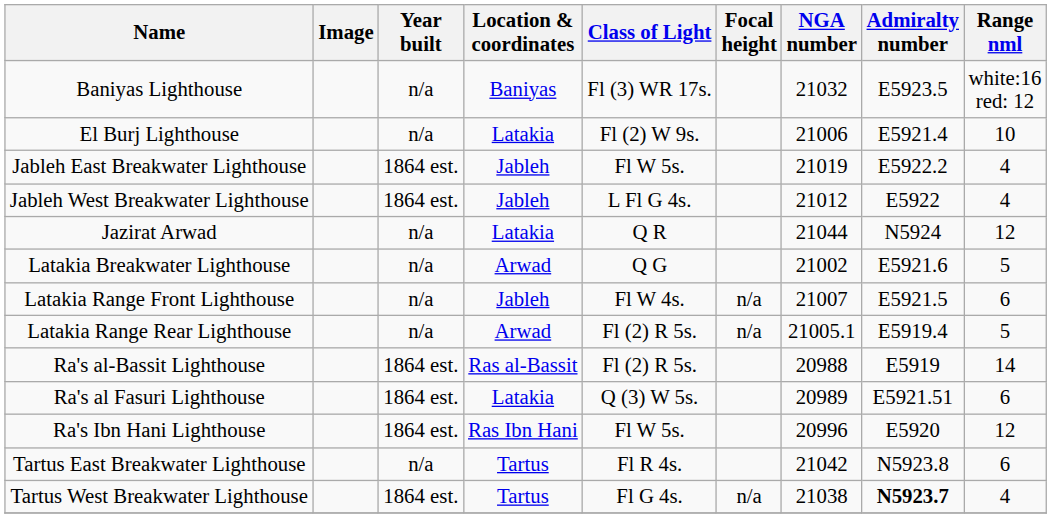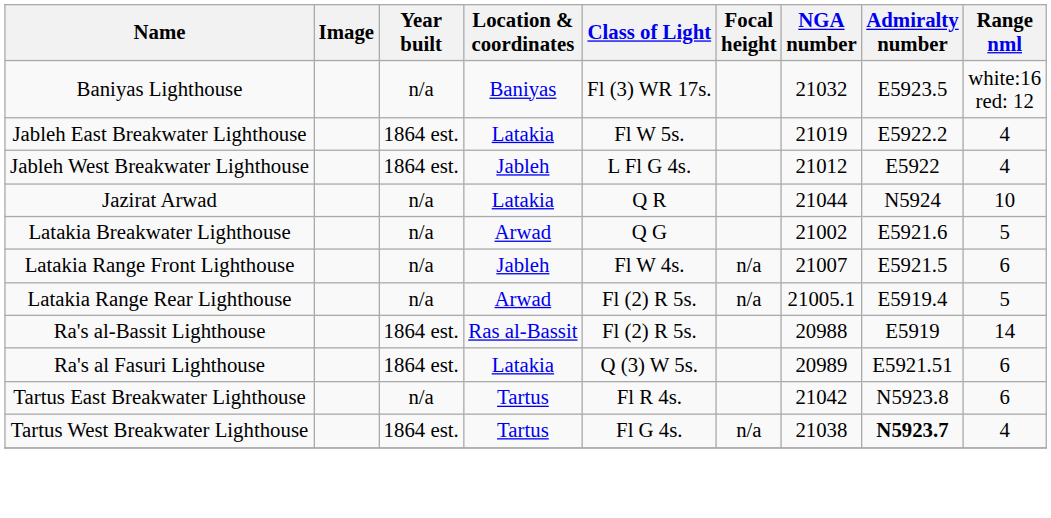- row: El Burj Lighthouse | n/a | Latakia | Fl (2) W 9s. | 21006 | E5921.4 | 10
Jableh East Breakwater Lighthouse | Location & coordinates: Jableh -> Latakia
Jazirat Arwad | Range nml: 12 -> 10
- row: Ra's Ibn Hani Lighthouse | 1864 est. | Ras Ibn Hani | Fl W 5s. | 20996 | E5920 | 12
